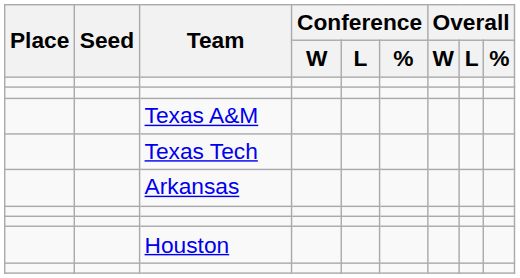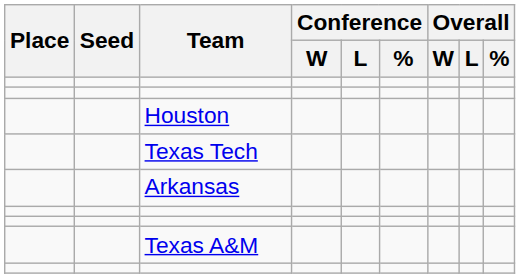rows swapped: Houston <-> Texas A&M
